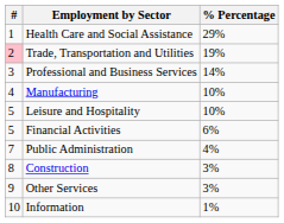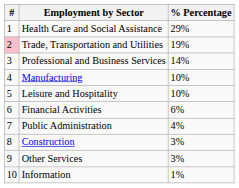Financial Activities | #: 5 -> 6
